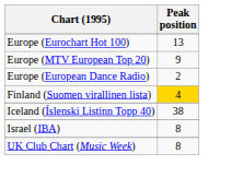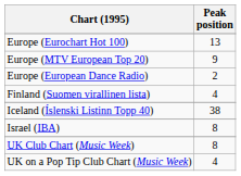Finland (Suomen virallinen lista) | Peak position: gold background -> no background
+ row: UK on a Pop Tip Club Chart (Music Week) | 4
